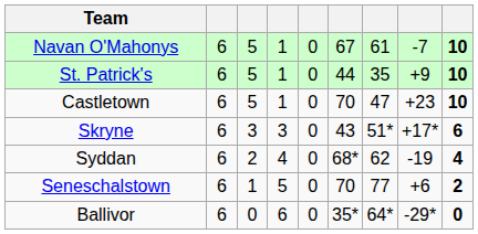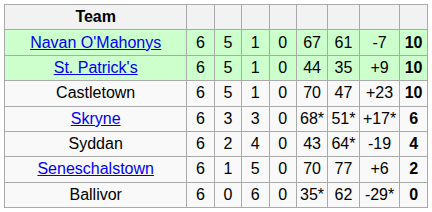Skryne | column 6: 43 -> 68*
Syddan | column 6: 68* -> 43
Syddan | column 7: 62 -> 64*
Ballivor | column 7: 64* -> 62
